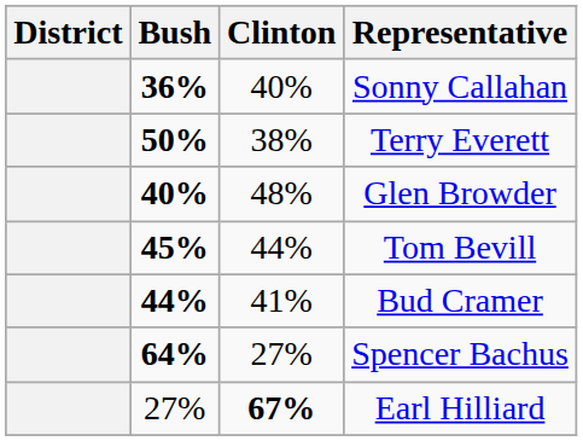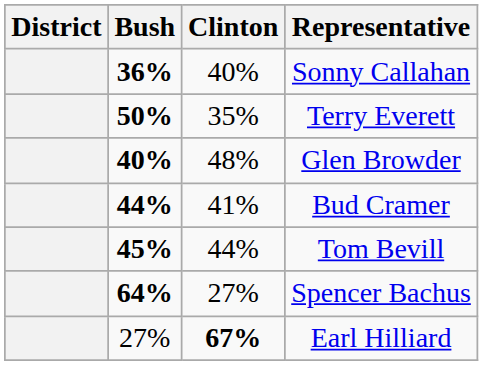Terry Everett | Clinton: 38% -> 35%
rows swapped: Tom Bevill <-> Bud Cramer
